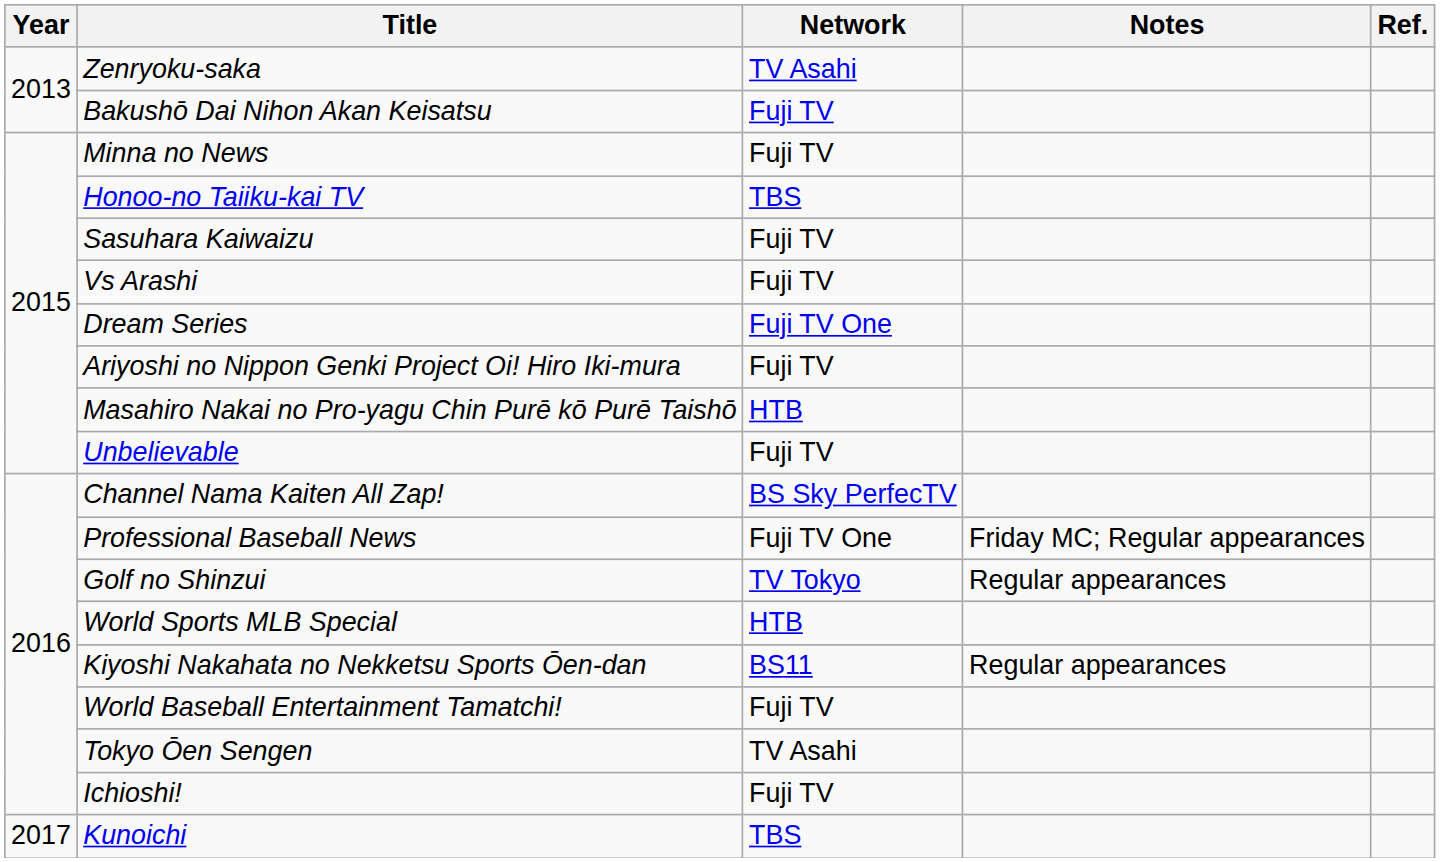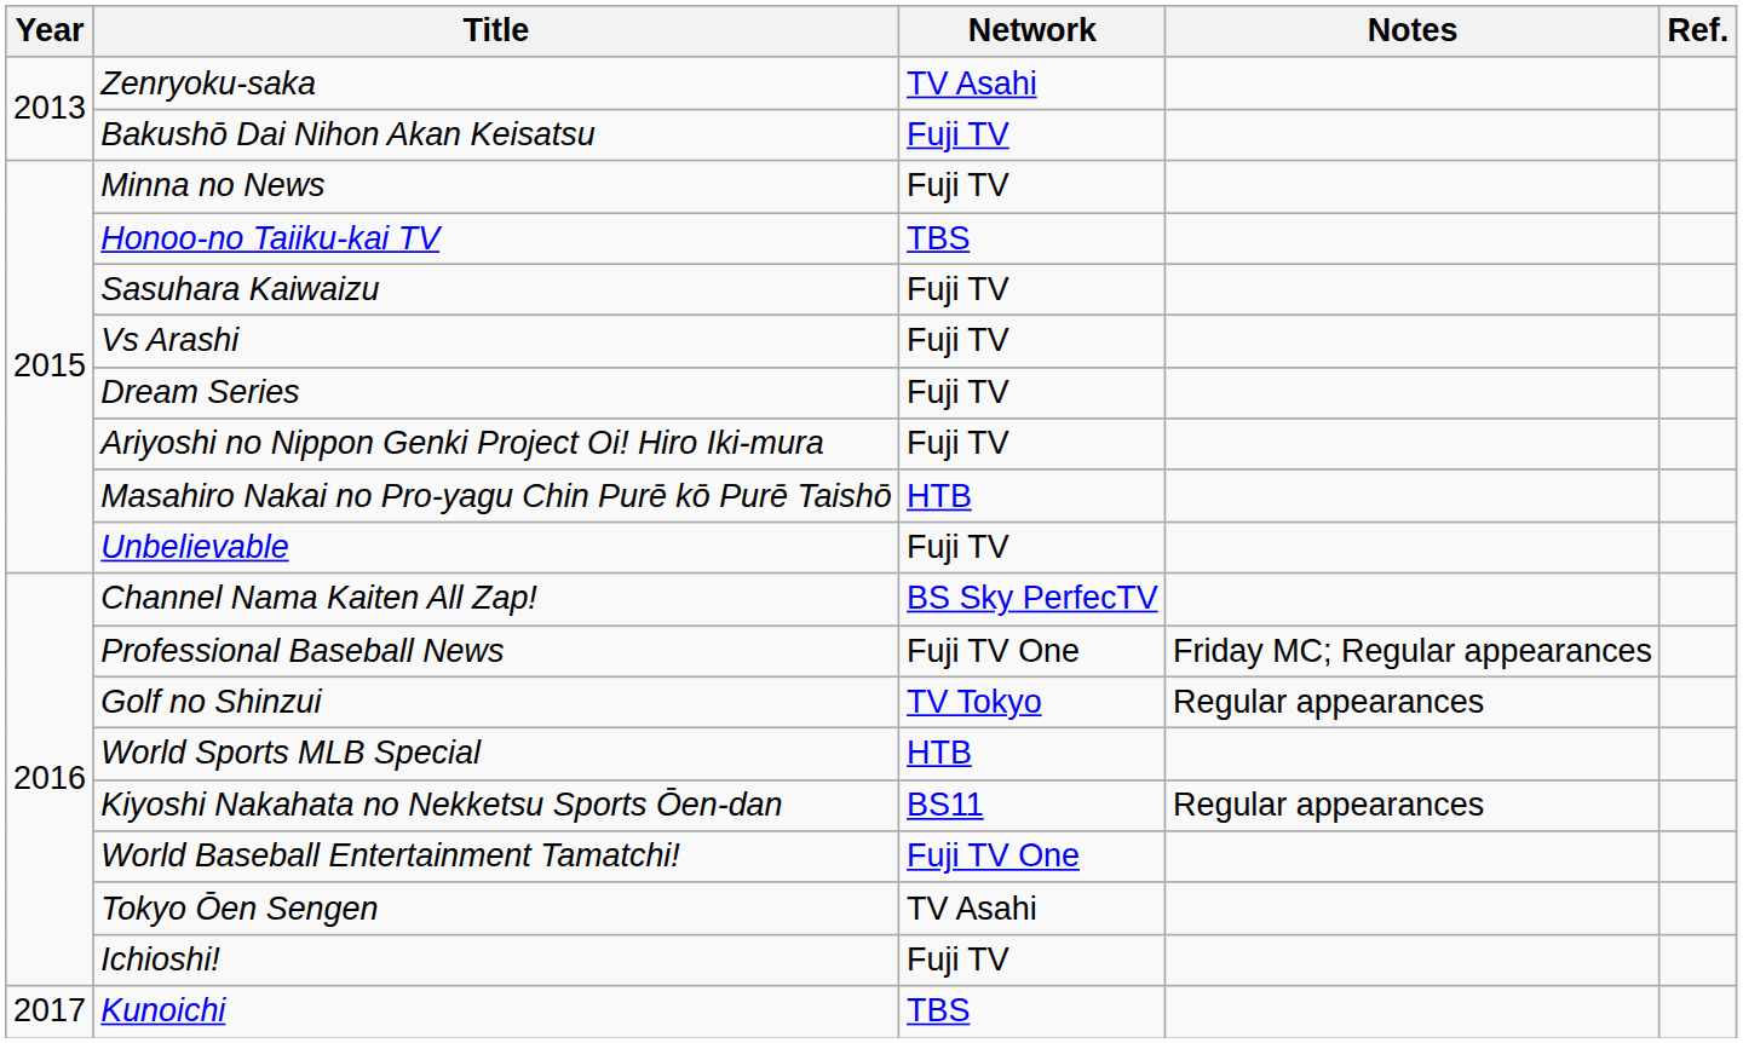Dream Series | Network: Fuji TV One -> Fuji TV
World Baseball Entertainment Tamatchi! | Network: Fuji TV -> Fuji TV One
